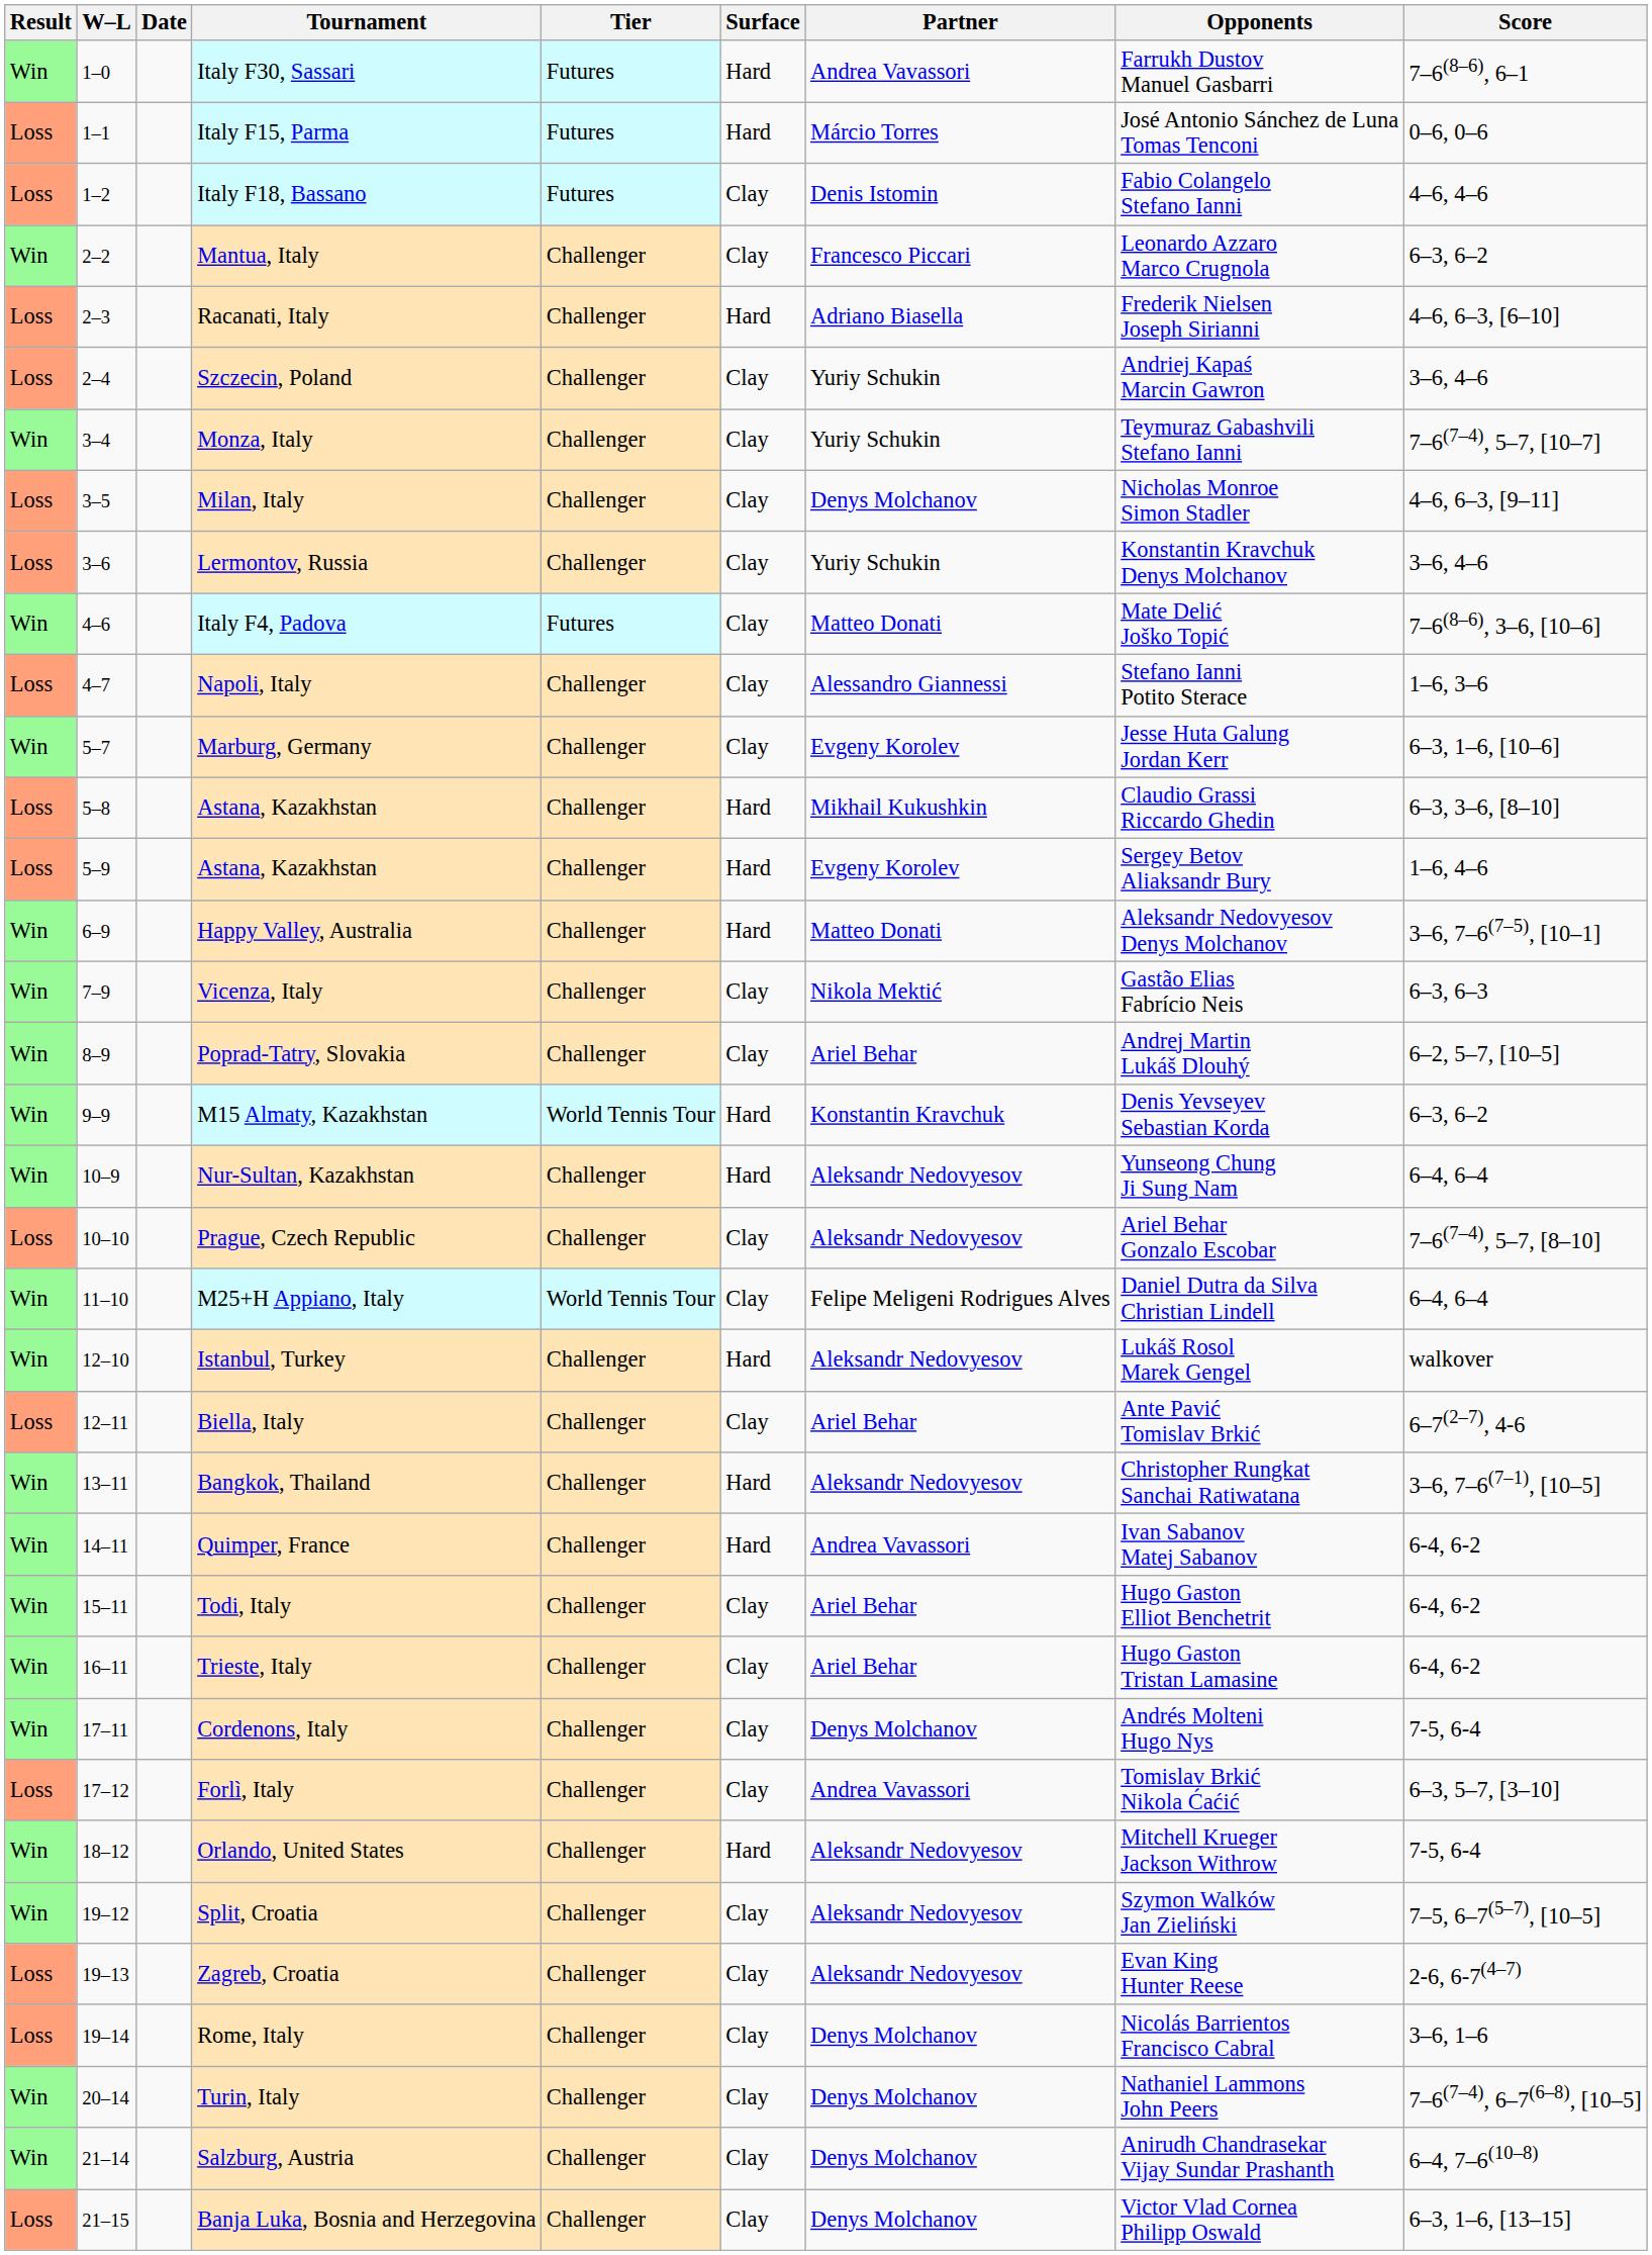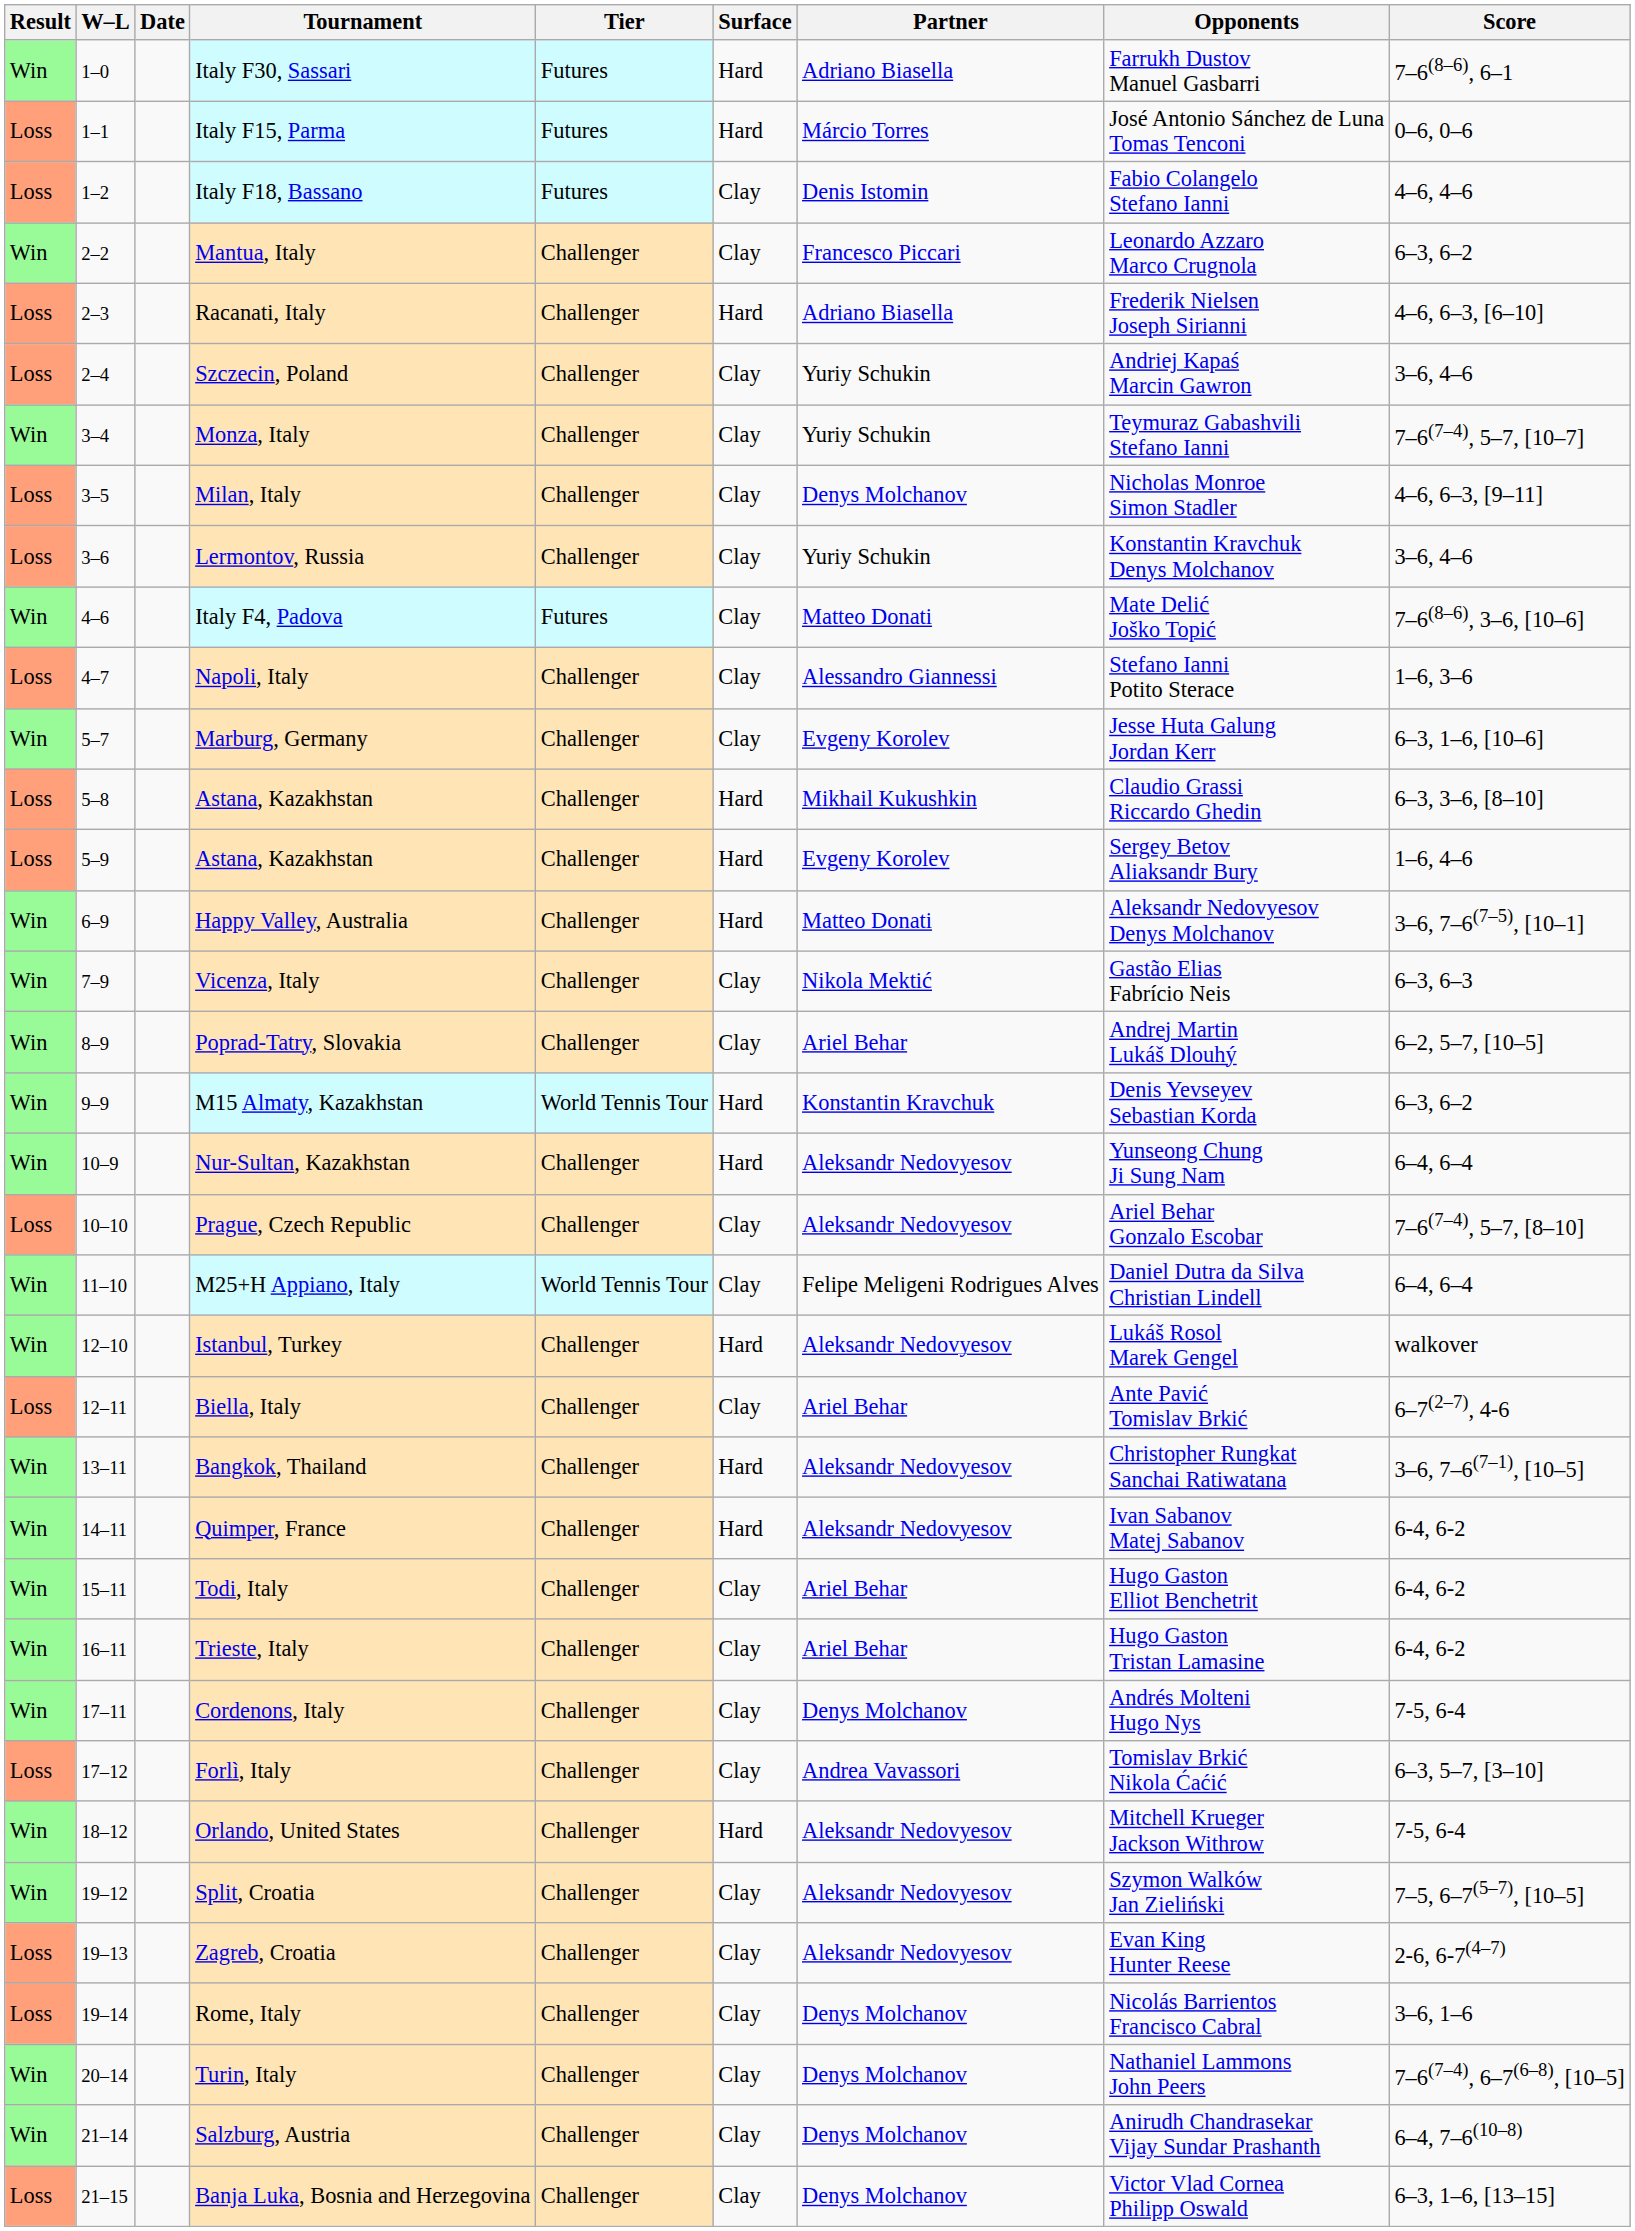Italy F30, Sassari | Partner: Andrea Vavassori -> Adriano Biasella
Quimper, France | Partner: Andrea Vavassori -> Aleksandr Nedovyesov
